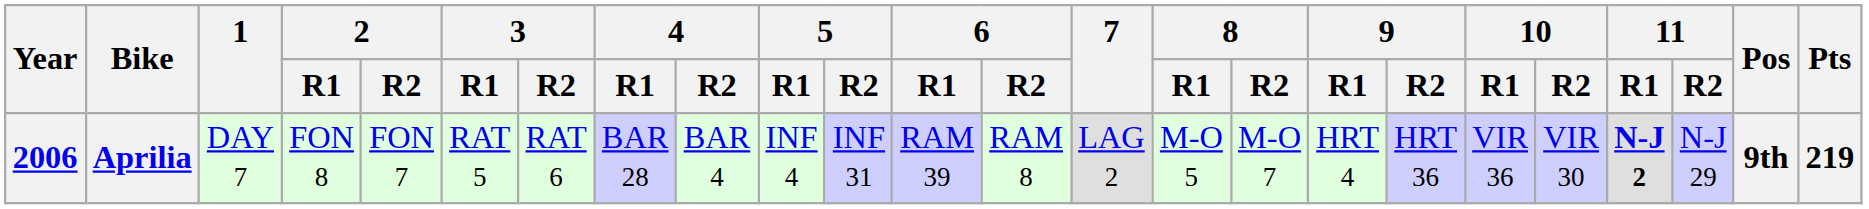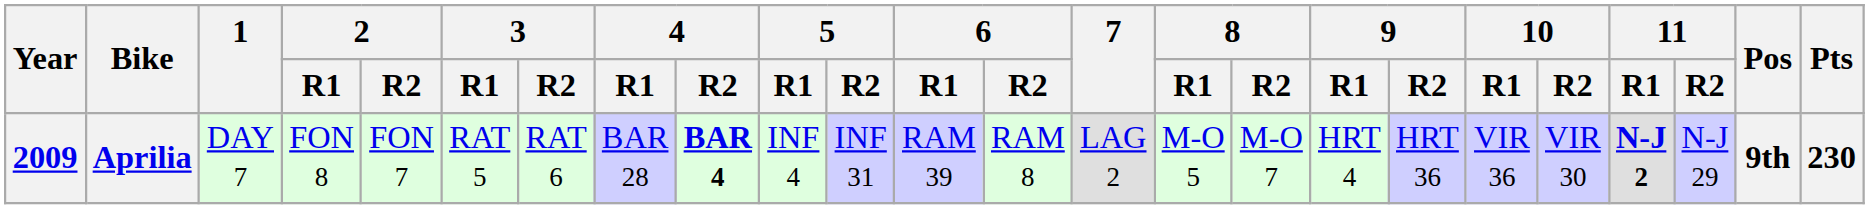Aprilia | Year: 2006 -> 2009
Aprilia | 4 / R2: normal -> bold
Aprilia | Pts: 219 -> 230
